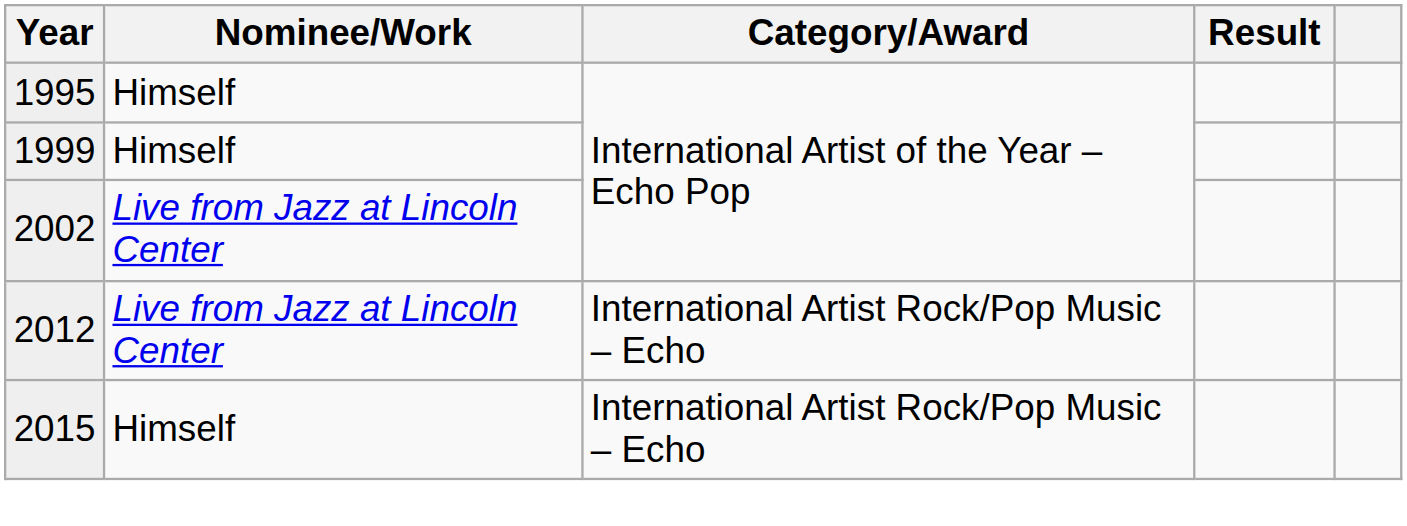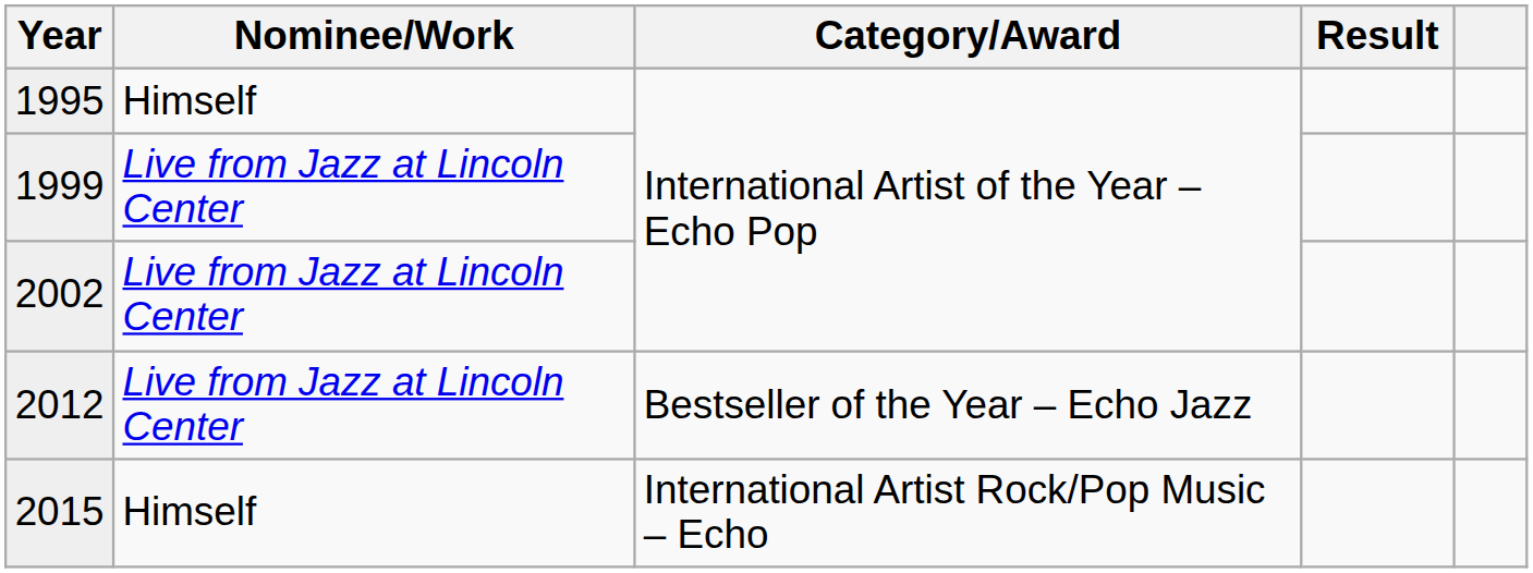1999 | Nominee/Work: Himself -> Live from Jazz at Lincoln Center
2012 | Category/Award: International Artist Rock/Pop Music – Echo -> Bestseller of the Year – Echo Jazz
